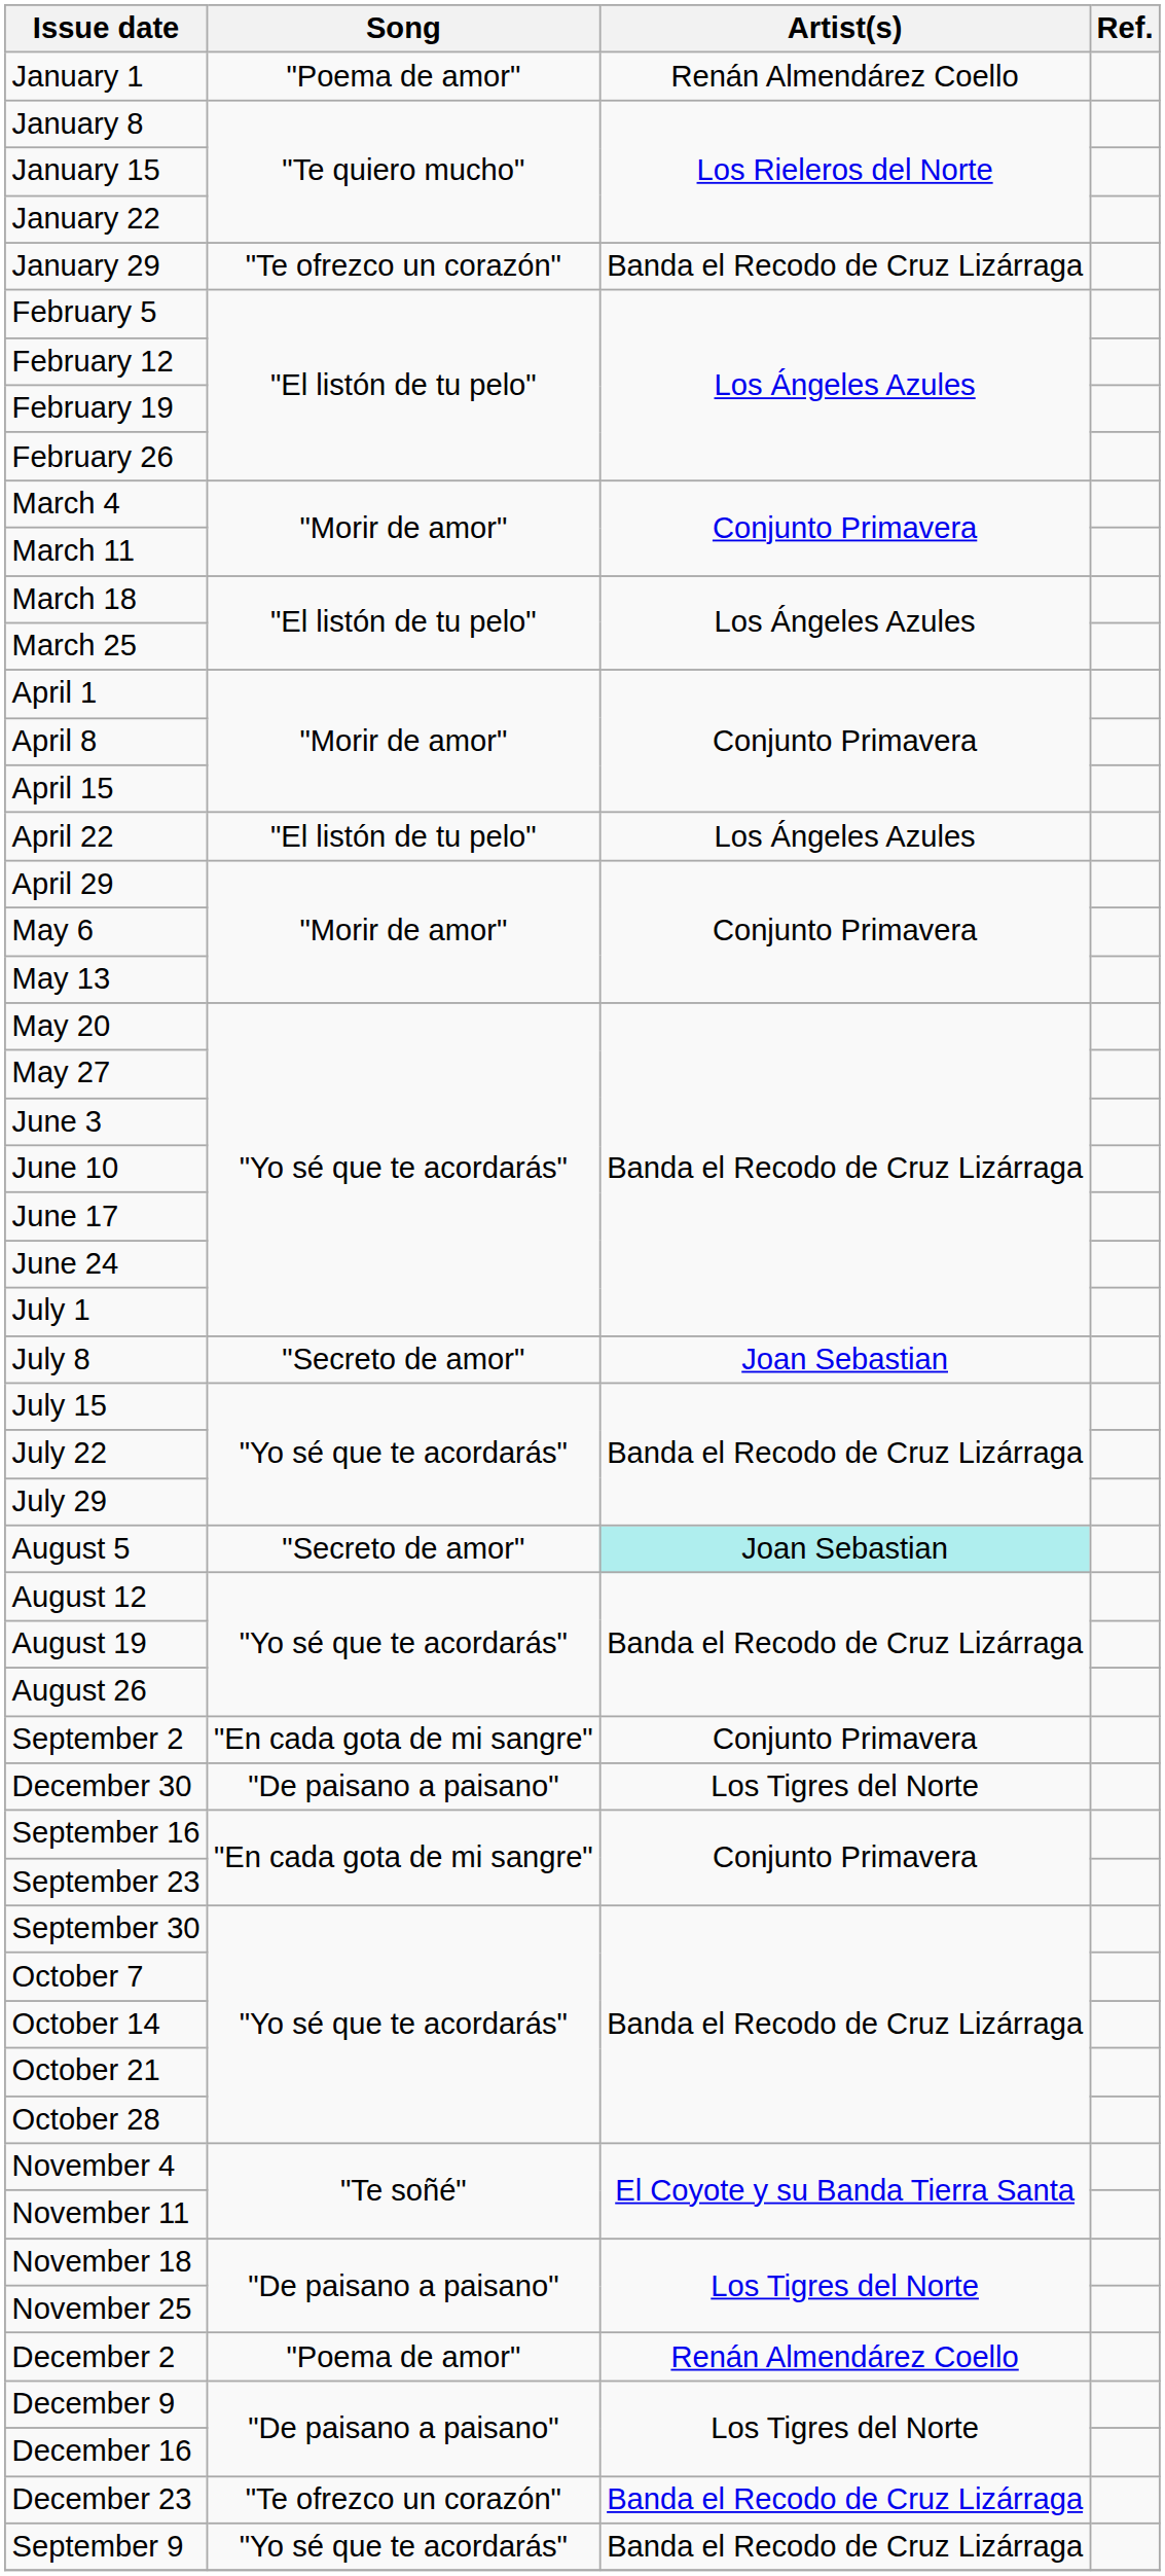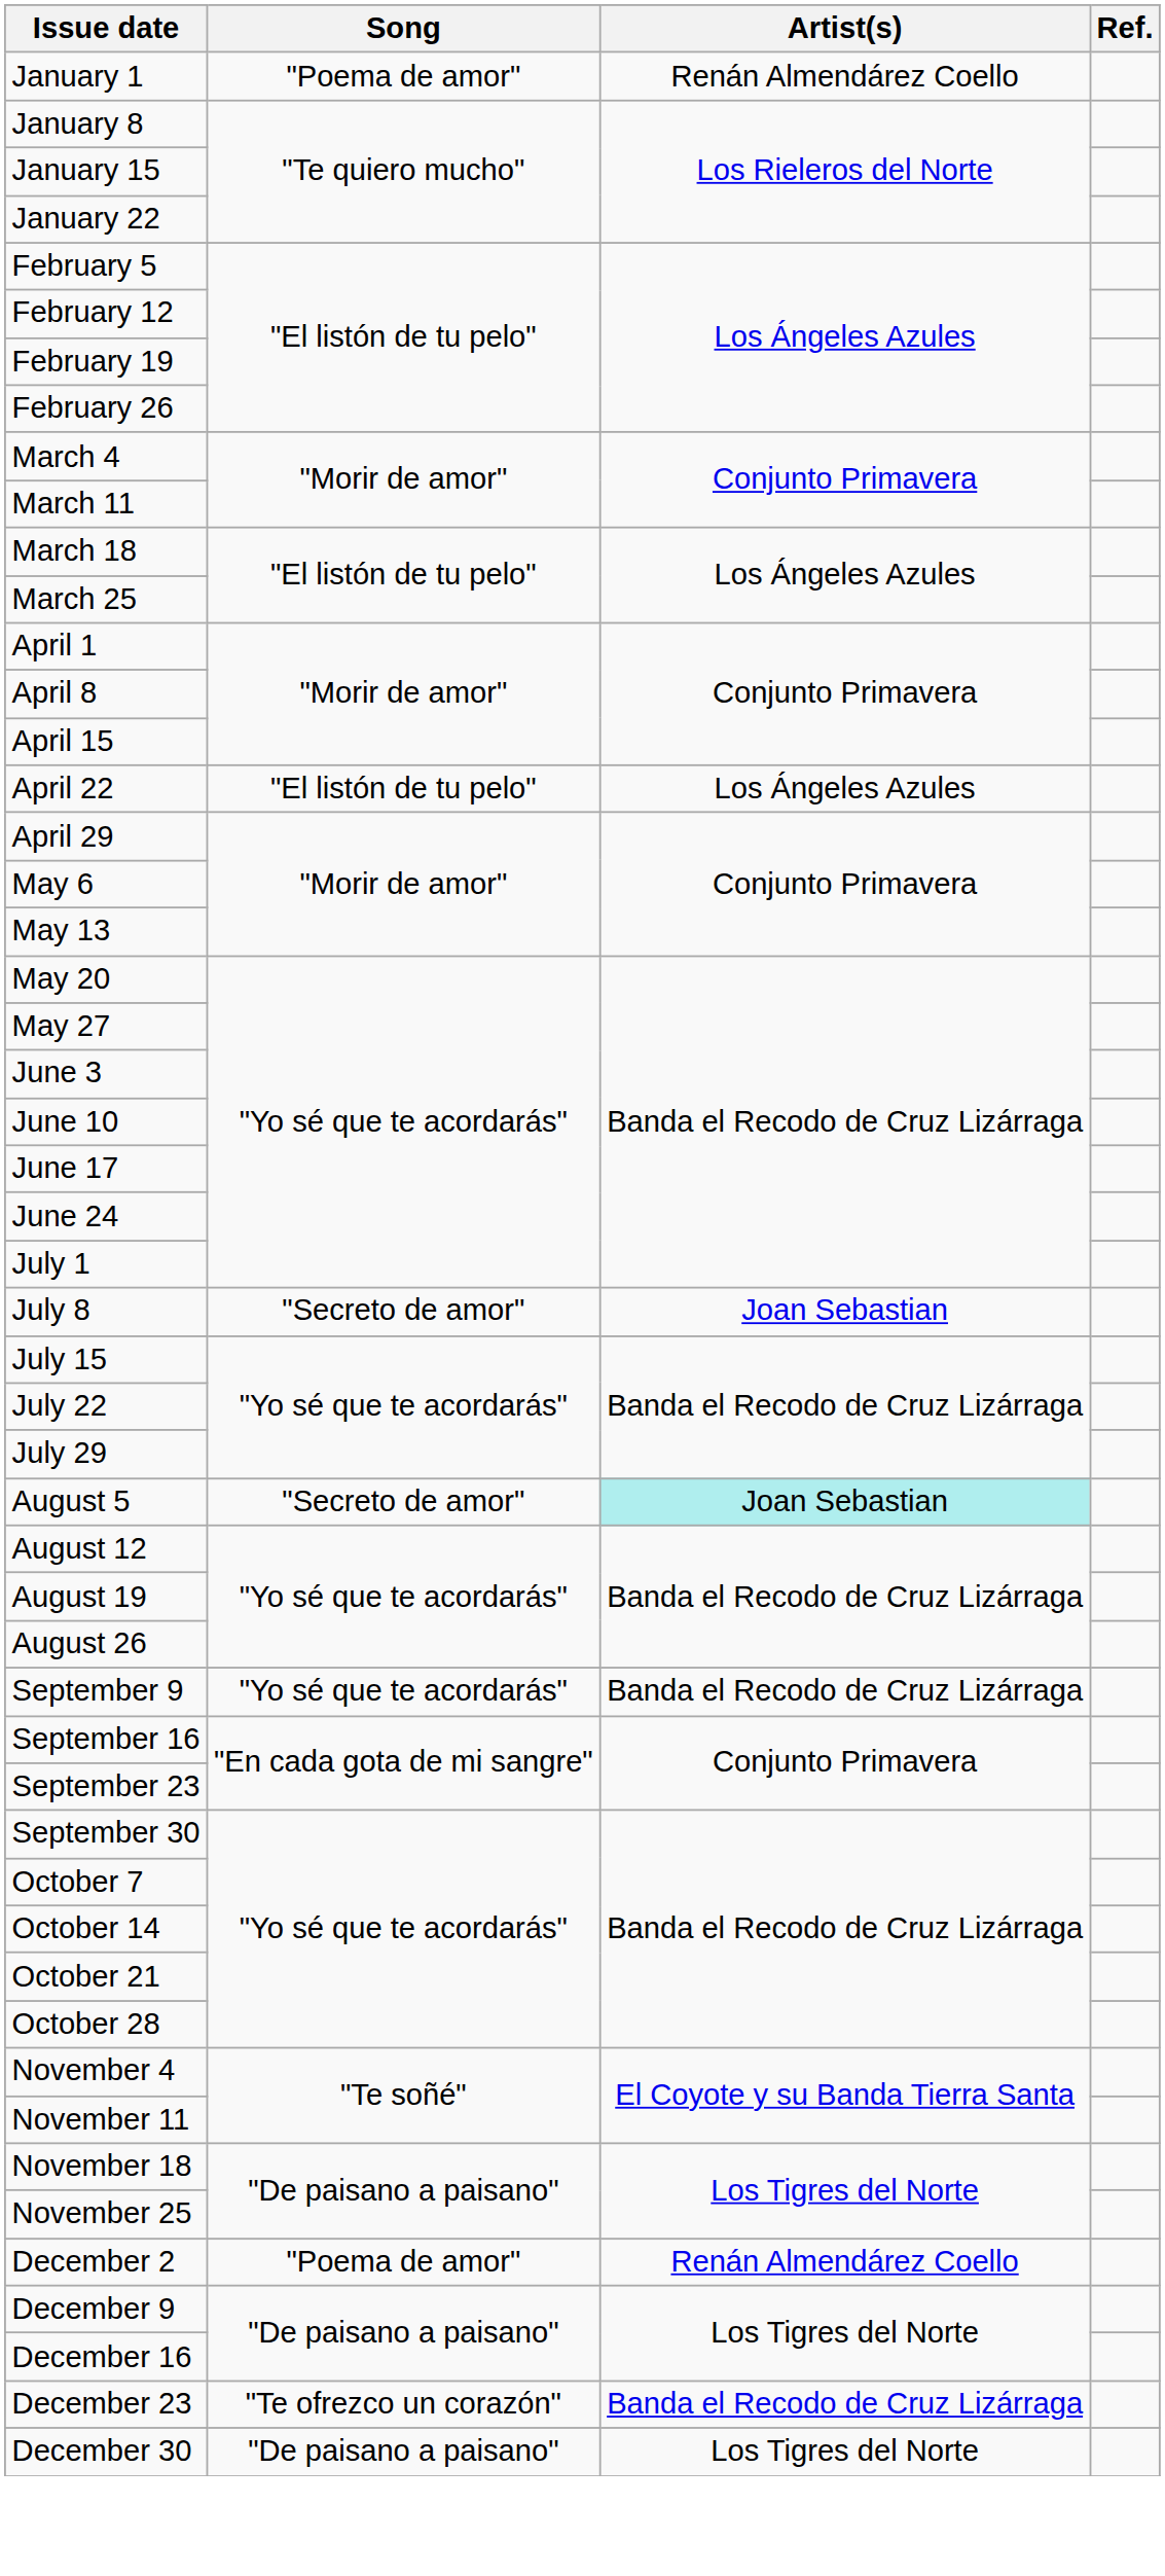- row: January 29 | "Te ofrezco un corazón" | Banda el Recodo de Cruz Lizárraga
- row: September 2 | "En cada gota de mi sangre" | Conjunto Primavera
rows swapped: September 9 <-> December 30
